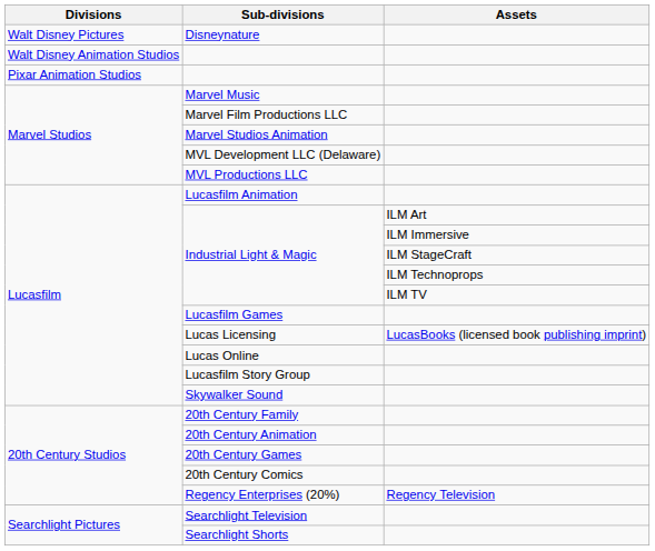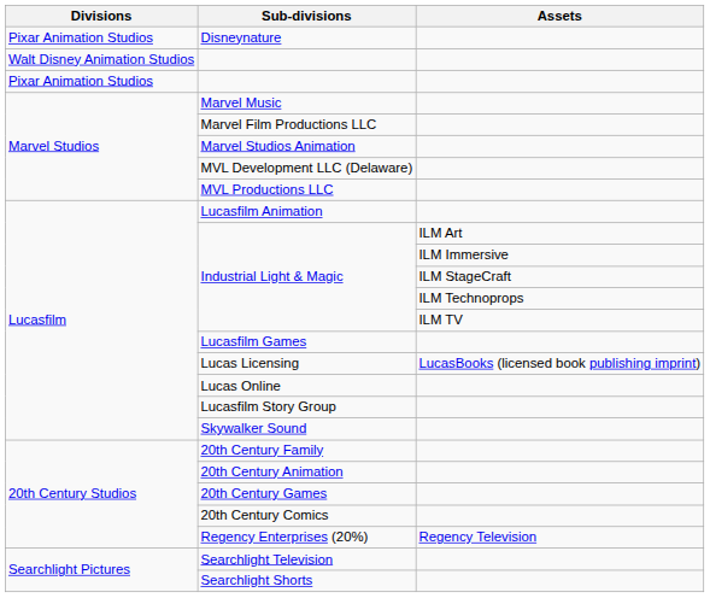Disneynature | Divisions: Walt Disney Pictures -> Pixar Animation Studios
